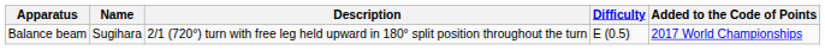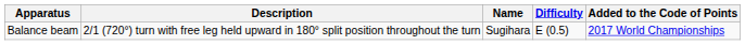columns swapped: Name <-> Description
